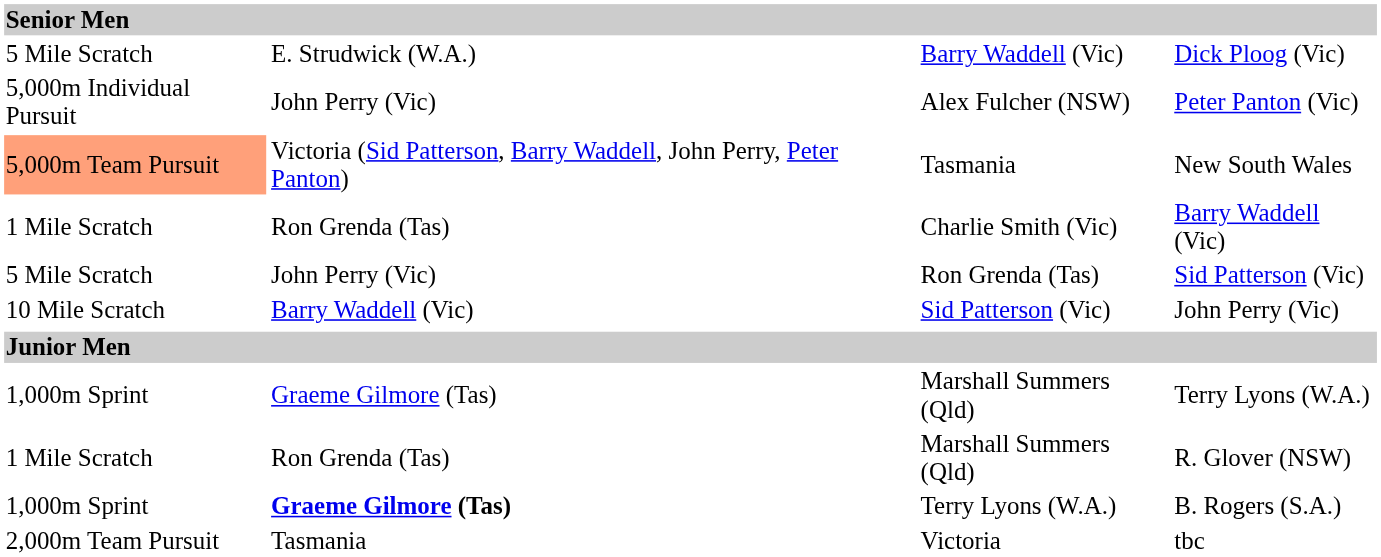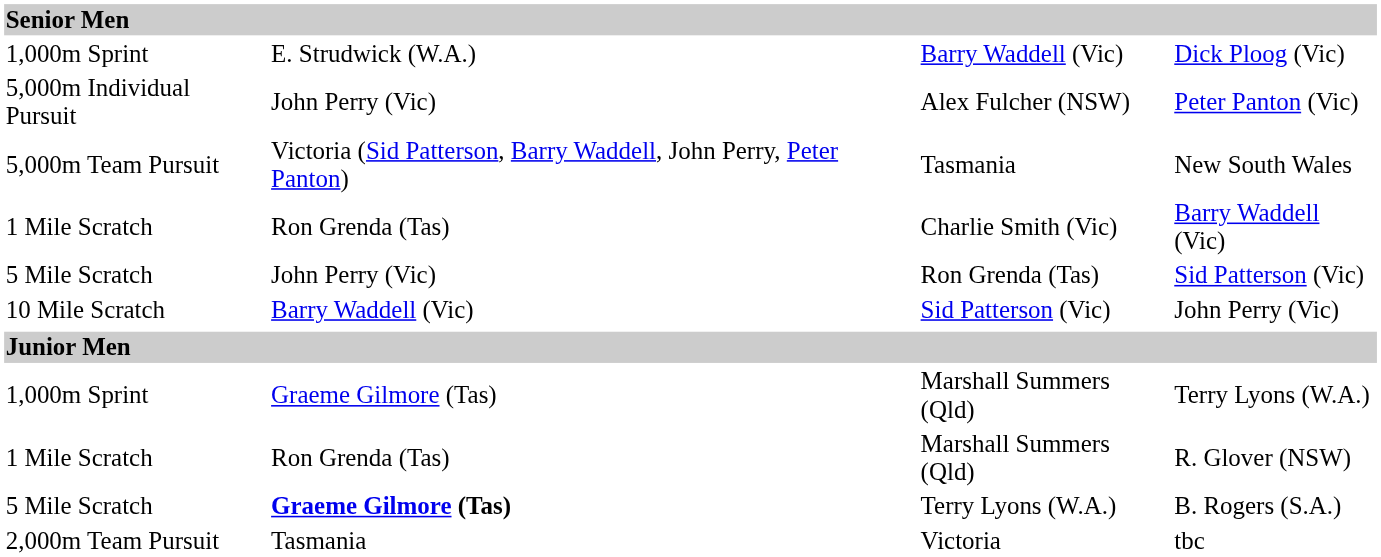Dick Ploog (Vic) | column 1: 5 Mile Scratch -> 1,000m Sprint
New South Wales | column 1: lightsalmon background -> no background
B. Rogers (S.A.) | column 1: 1,000m Sprint -> 5 Mile Scratch
